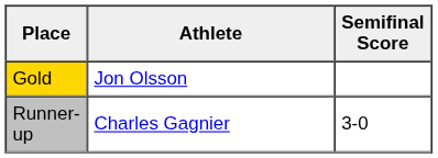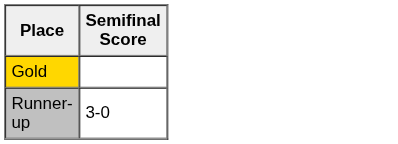- column: Athlete | Jon Olsson | Charles Gagnier
